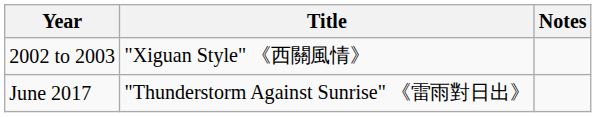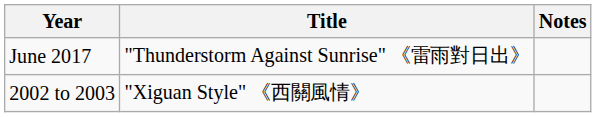rows swapped: 2002 to 2003 <-> June 2017
